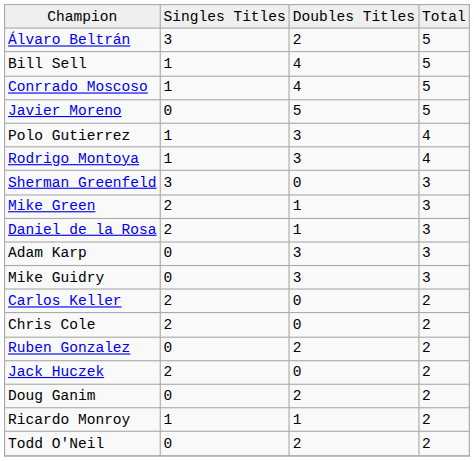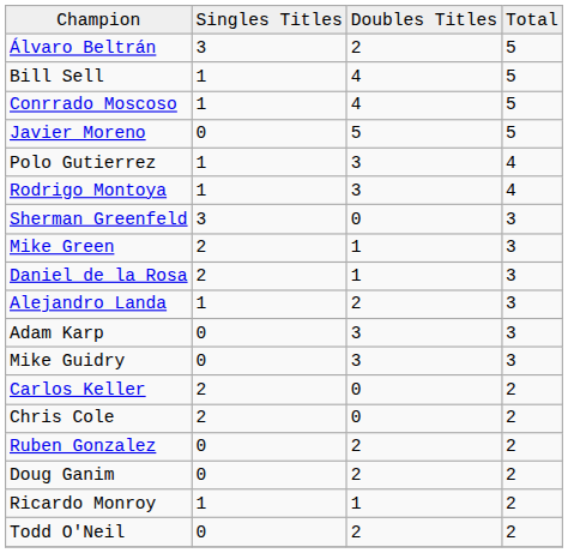+ row: Alejandro Landa | 1 | 2 | 3
- row: Jack Huczek | 2 | 0 | 2
